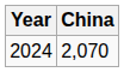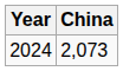2024 | China: 2,070 -> 2,073
